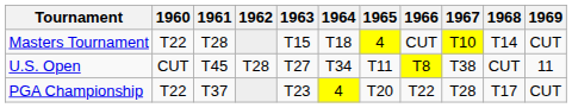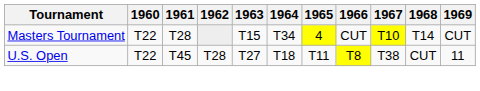Masters Tournament | 1964: T18 -> T34
U.S. Open | 1960: CUT -> T22
U.S. Open | 1964: T34 -> T18
- row: PGA Championship | T22 | T37 | T23 | 4 | T20 | T22 | T28 | T17 | CUT
